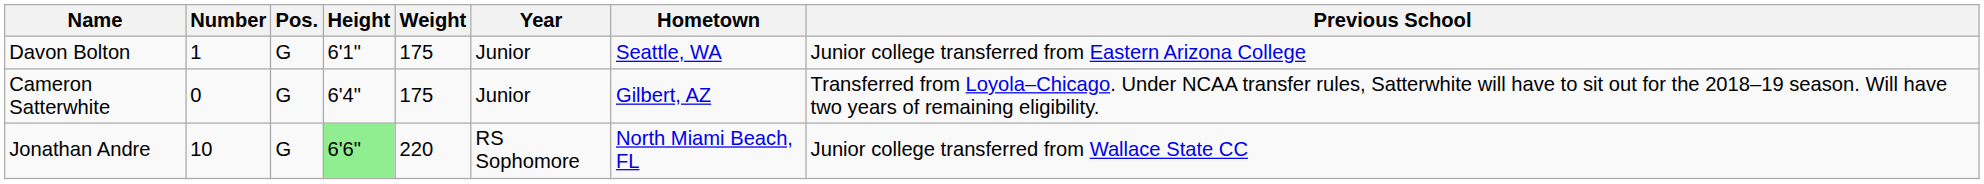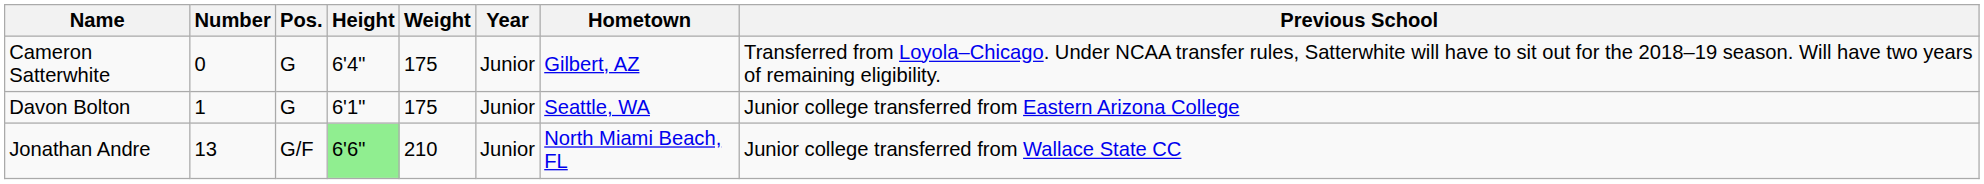rows swapped: Cameron Satterwhite <-> Davon Bolton
Jonathan Andre | Number: 10 -> 13
Jonathan Andre | Pos.: G -> G/F
Jonathan Andre | Weight: 220 -> 210
Jonathan Andre | Year: RS Sophomore -> Junior
